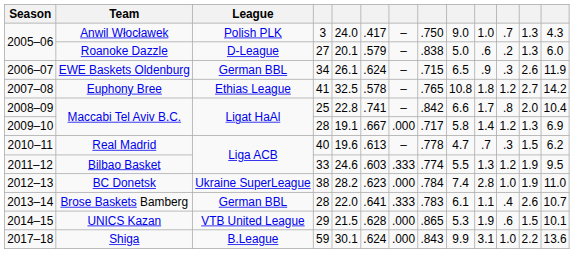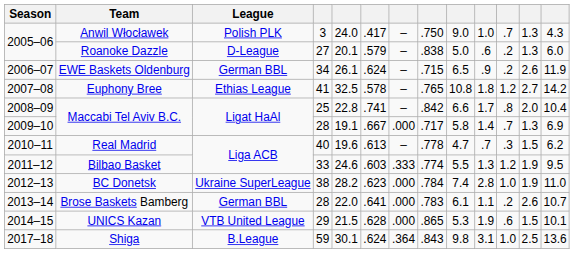EWE Baskets Oldenburg | column 11: .3 -> .2
2009–10 / Maccabi Tel Aviv B.C. | column 11: 1.2 -> .7
Brose Baskets Bamberg | column 7: .333 -> .000
Brose Baskets Bamberg | column 11: .4 -> .2
Shiga | column 7: .000 -> .364
Shiga | column 9: 9.9 -> 9.8
Shiga | column 12: 2.2 -> 2.5
